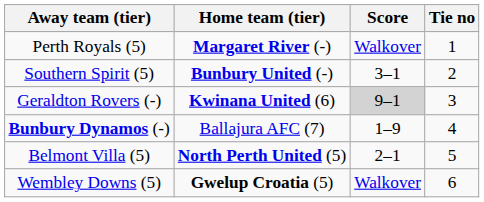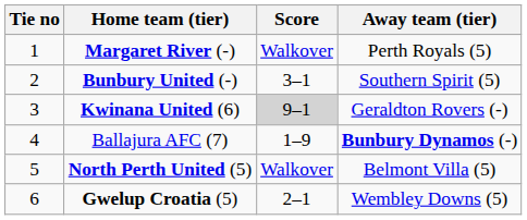columns swapped: Tie no <-> Away team (tier)
North Perth United (5) | Score: 2–1 -> Walkover
Gwelup Croatia (5) | Score: Walkover -> 2–1
